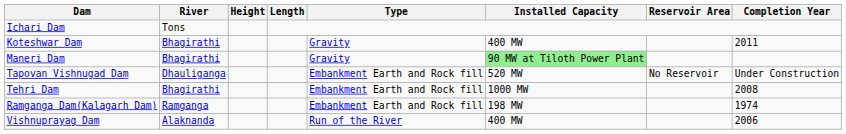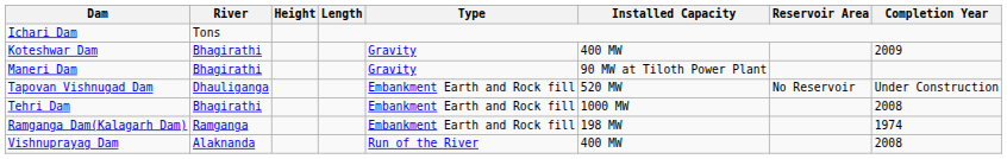Koteshwar Dam | Completion Year: 2011 -> 2009
Maneri Dam | Installed Capacity: lightgreen background -> no background
Vishnuprayag Dam | Completion Year: 2006 -> 2008
